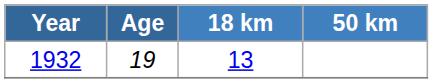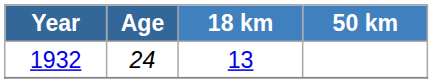1932 | Age: 19 -> 24
